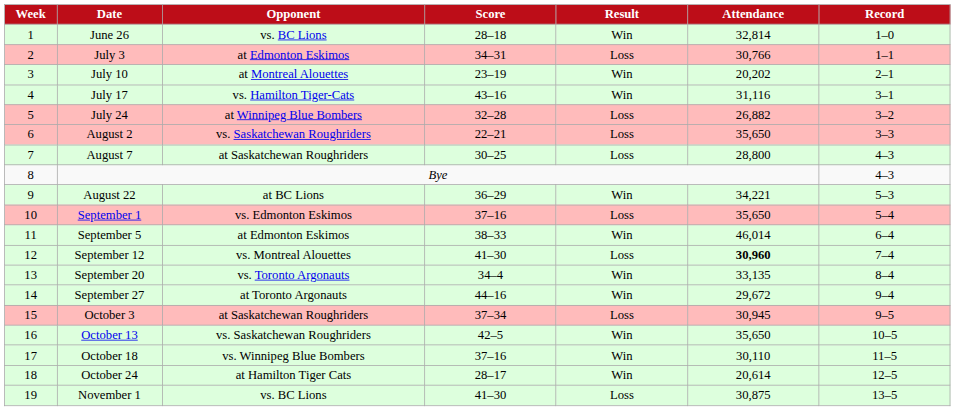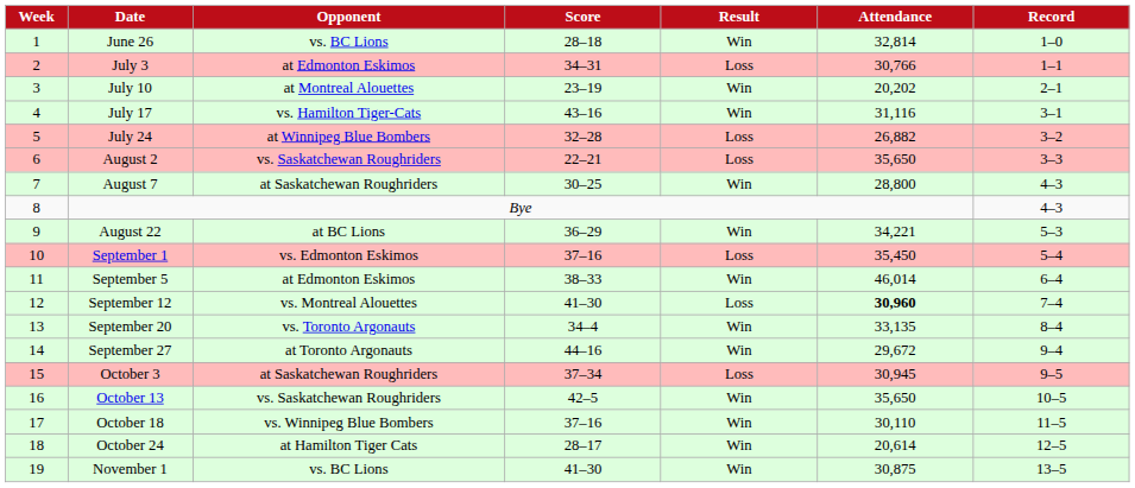August 7 | Result: Loss -> Win
September 1 | Attendance: 35,650 -> 35,450
November 1 | Result: Loss -> Win
